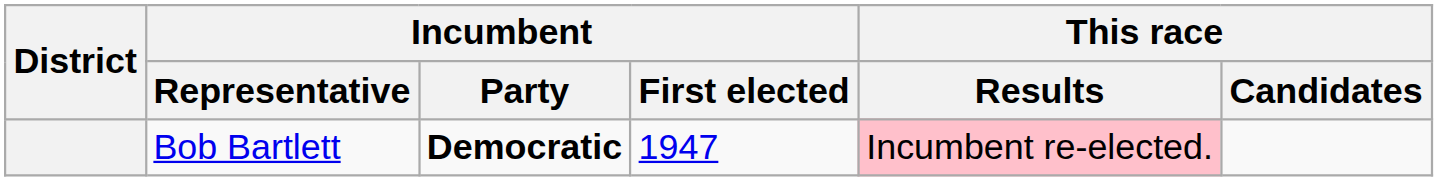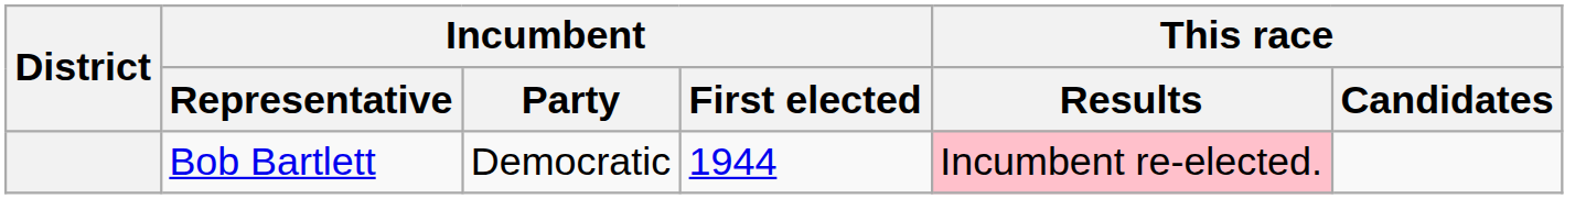Bob Bartlett | Incumbent / Party: bold -> normal
Bob Bartlett | Incumbent / First elected: 1947 -> 1944
